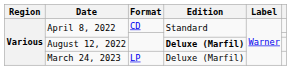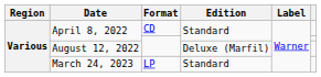August 12, 2022 | Edition: bold -> normal
March 24, 2023 | Edition: Deluxe (Marfil) -> Standard
